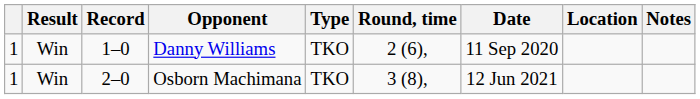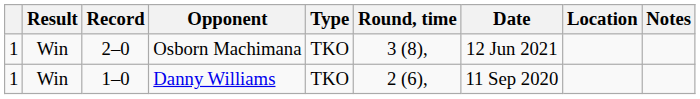rows swapped: Osborn Machimana <-> Danny Williams
